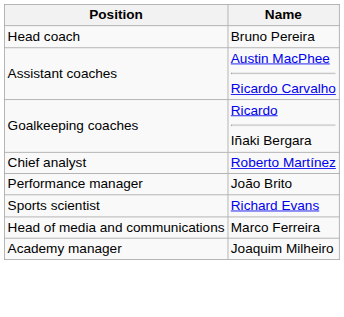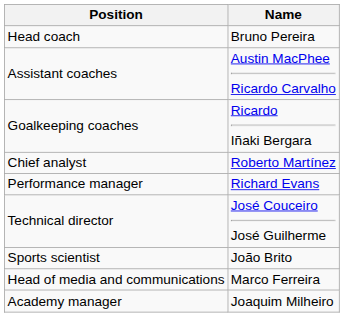Performance manager | Name: João Brito -> Richard Evans
+ row: Technical director | José Couceiro José Guilherme
Sports scientist | Name: Richard Evans -> João Brito
